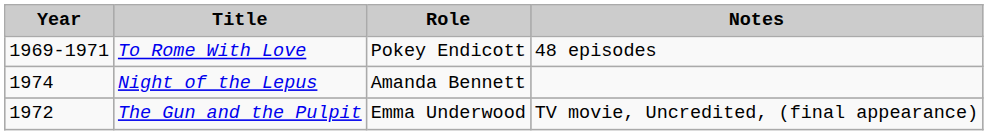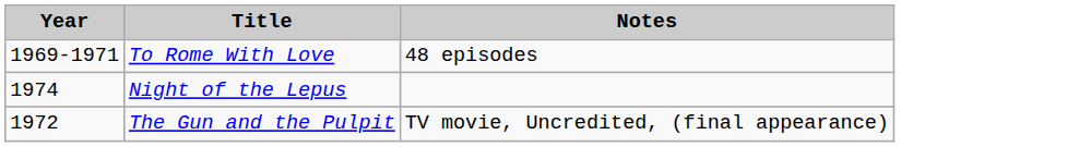- column: Role | Pokey Endicott | Amanda Bennett | Emma Underwood
